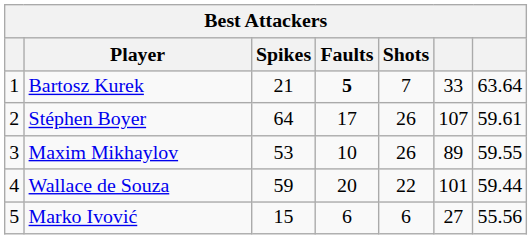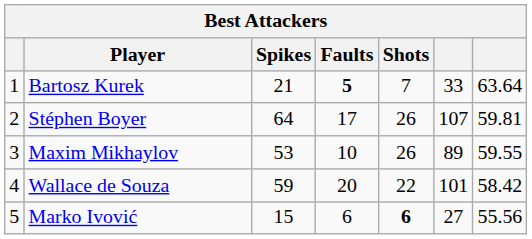Stéphen Boyer | column 7: 59.61 -> 59.81
Wallace de Souza | column 7: 59.44 -> 58.42
Marko Ivović | Shots: normal -> bold
